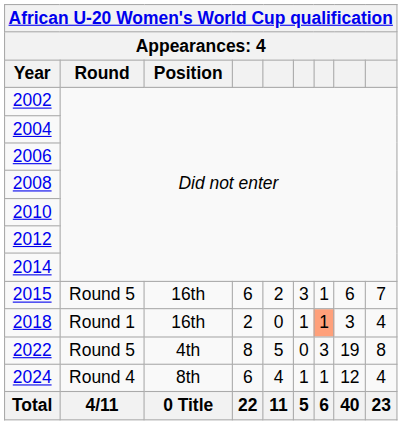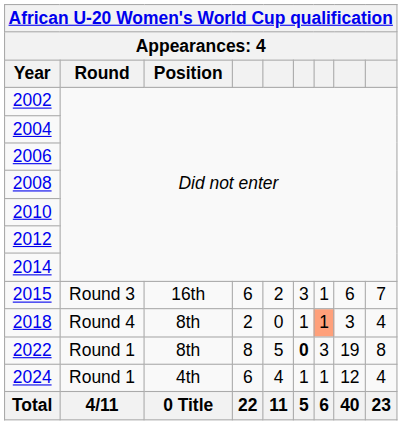2015 | Round: Round 5 -> Round 3
2018 | Round: Round 1 -> Round 4
2018 | Position: 16th -> 8th
2022 | Round: Round 5 -> Round 1
2022 | Position: 4th -> 8th
2022 | column 6: normal -> bold
2024 | Round: Round 4 -> Round 1
2024 | Position: 8th -> 4th
